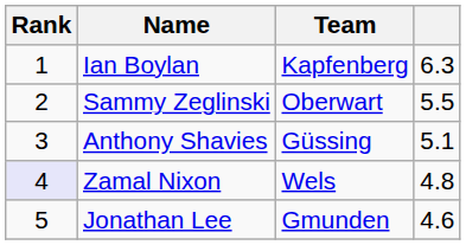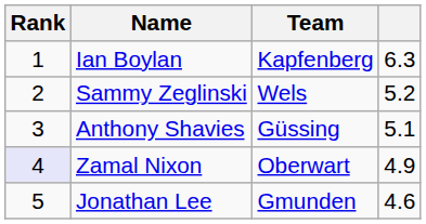Sammy Zeglinski | Team: Oberwart -> Wels
Sammy Zeglinski | column 4: 5.5 -> 5.2
Zamal Nixon | Team: Wels -> Oberwart
Zamal Nixon | column 4: 4.8 -> 4.9
